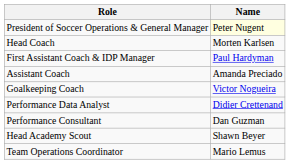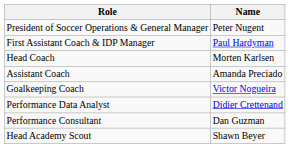President of Soccer Operations & General Manager | Name: lightyellow background -> no background
rows swapped: Head Coach <-> First Assistant Coach & IDP Manager
- row: Team Operations Coordinator | Mario Lemus
